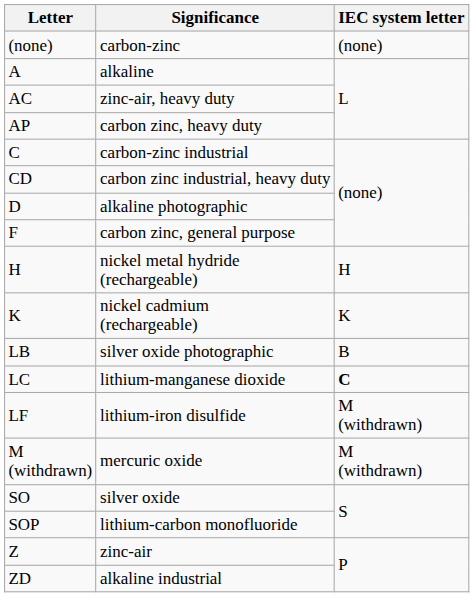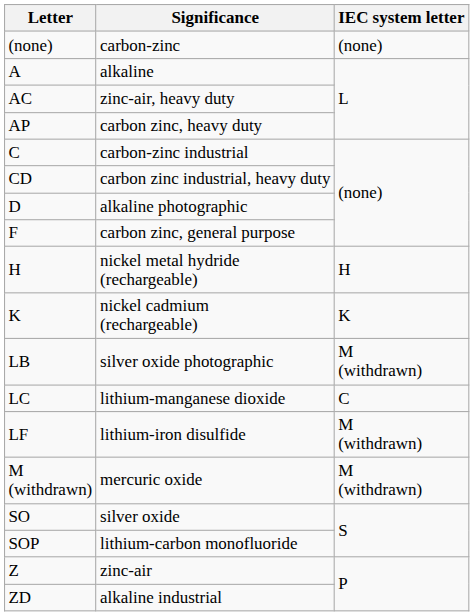LB | IEC system letter: B -> M (withdrawn)
LC | IEC system letter: bold -> normal
